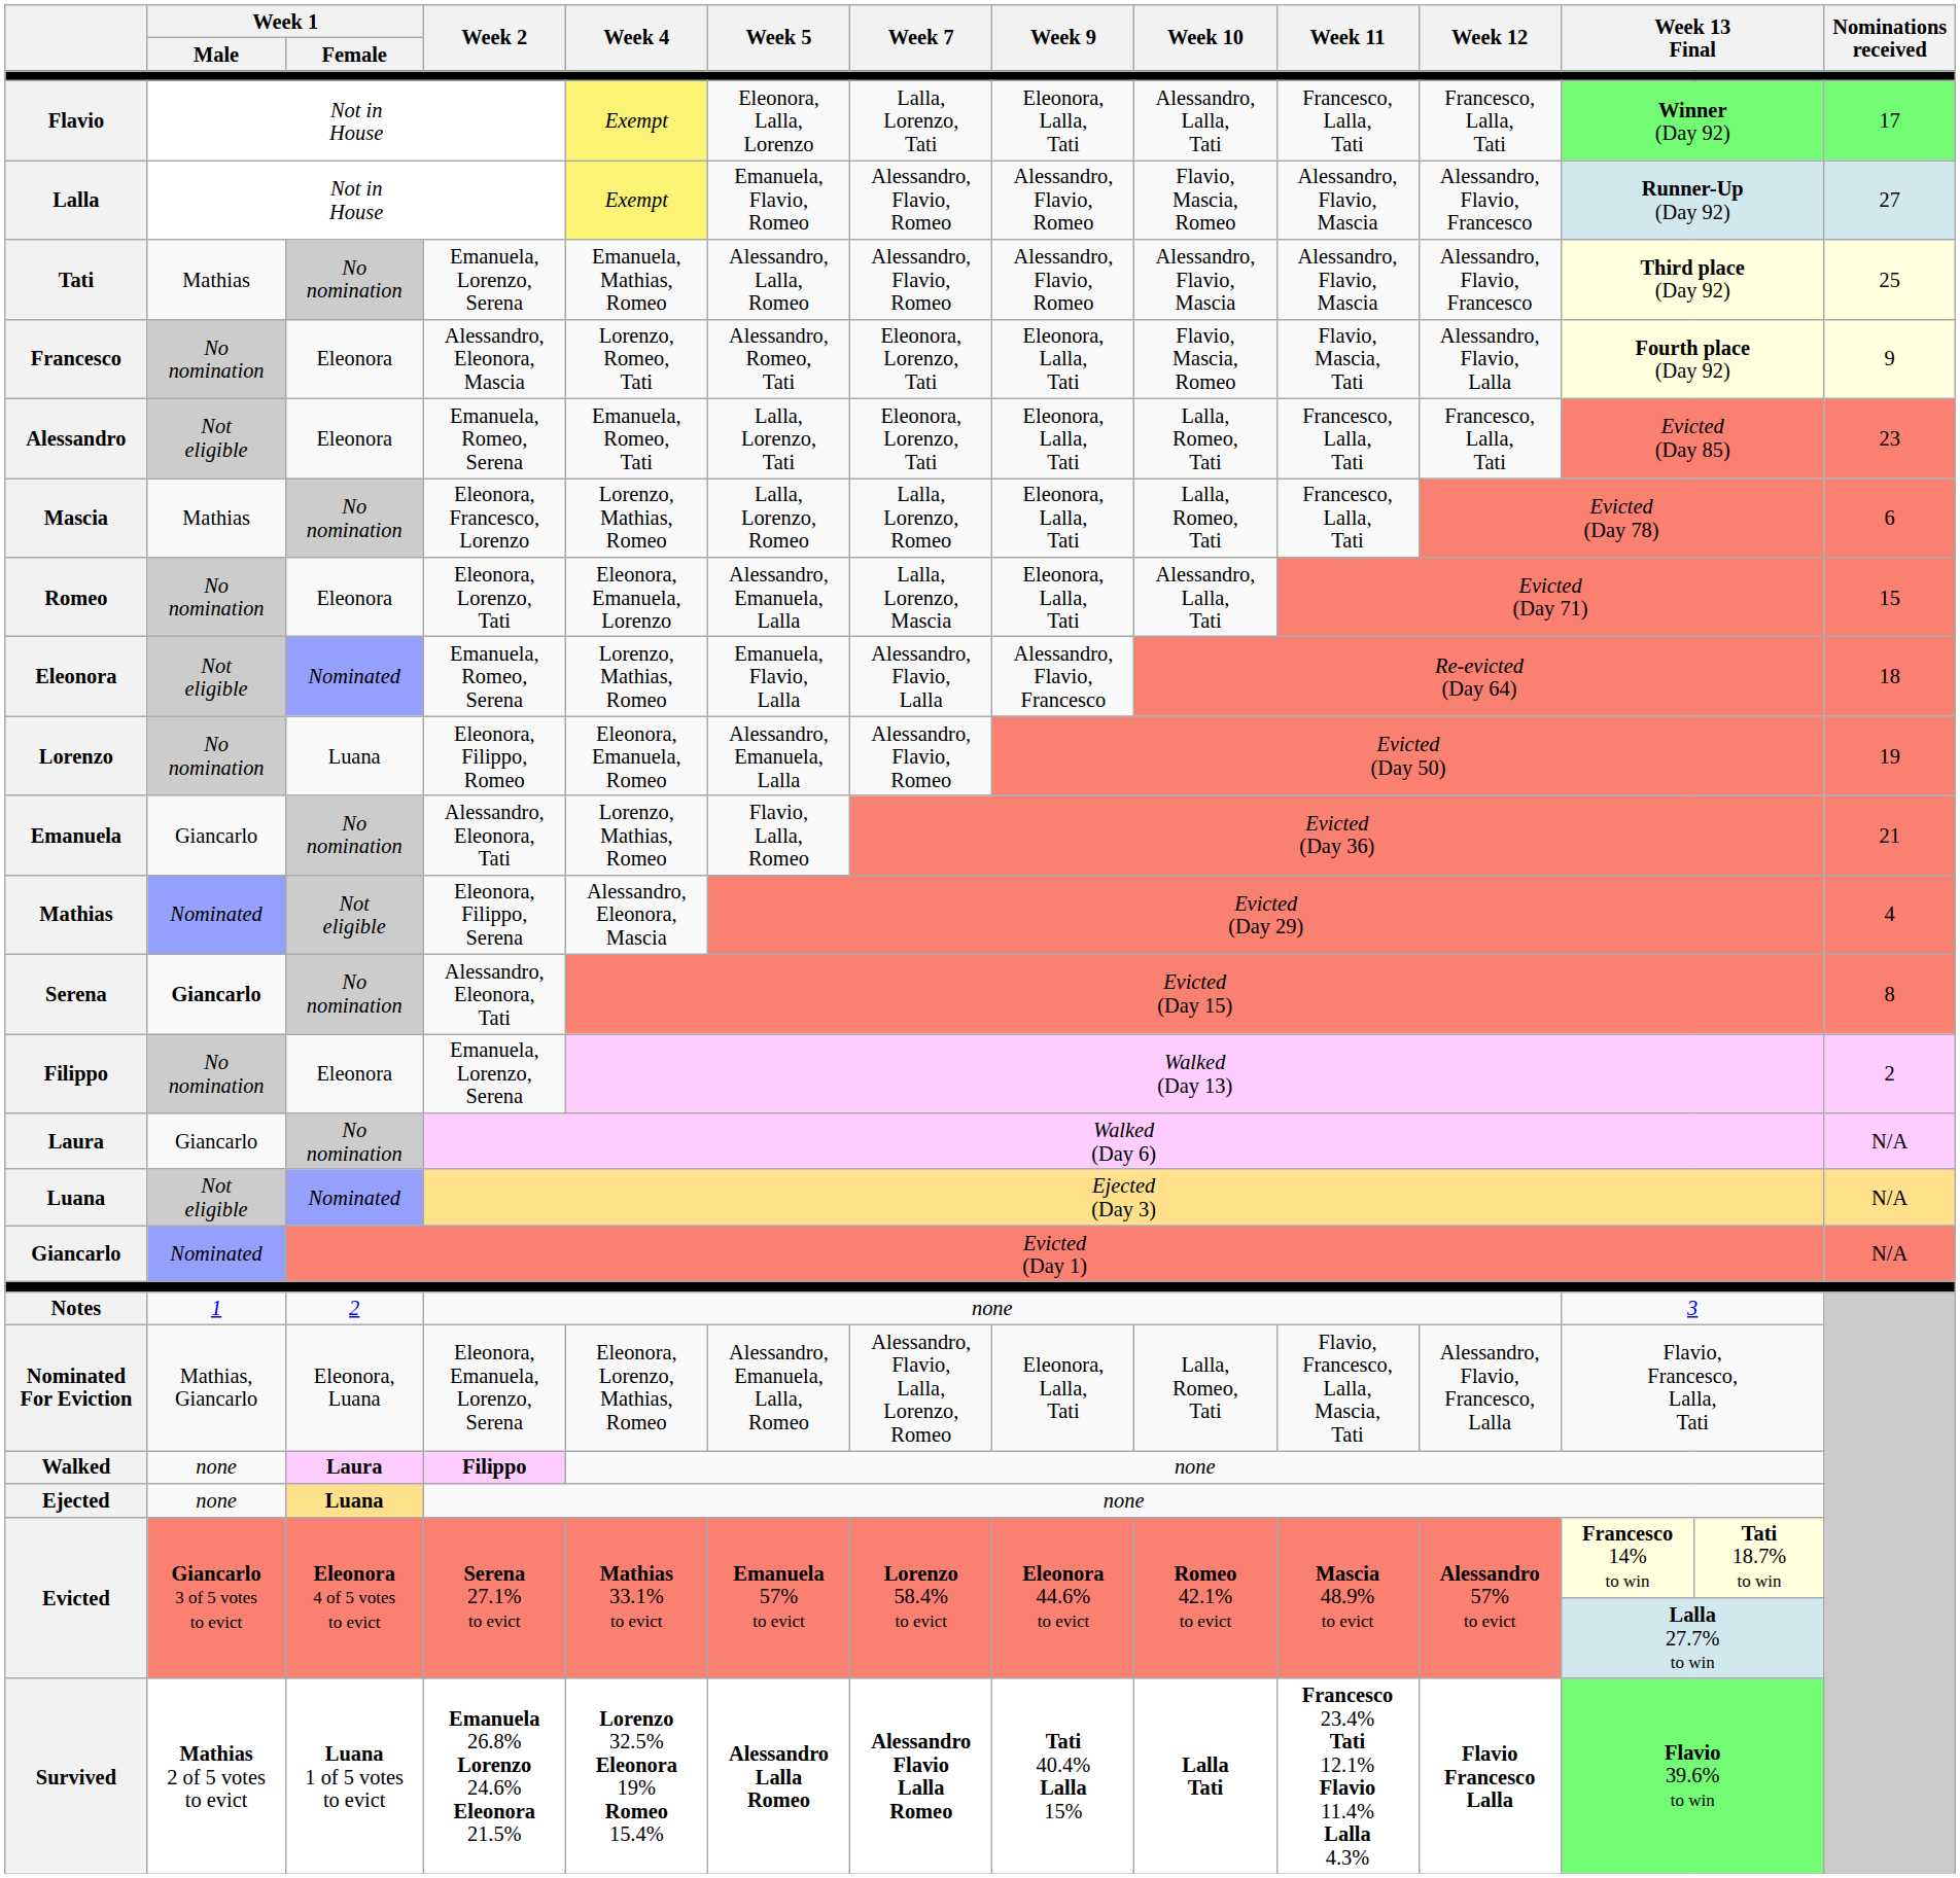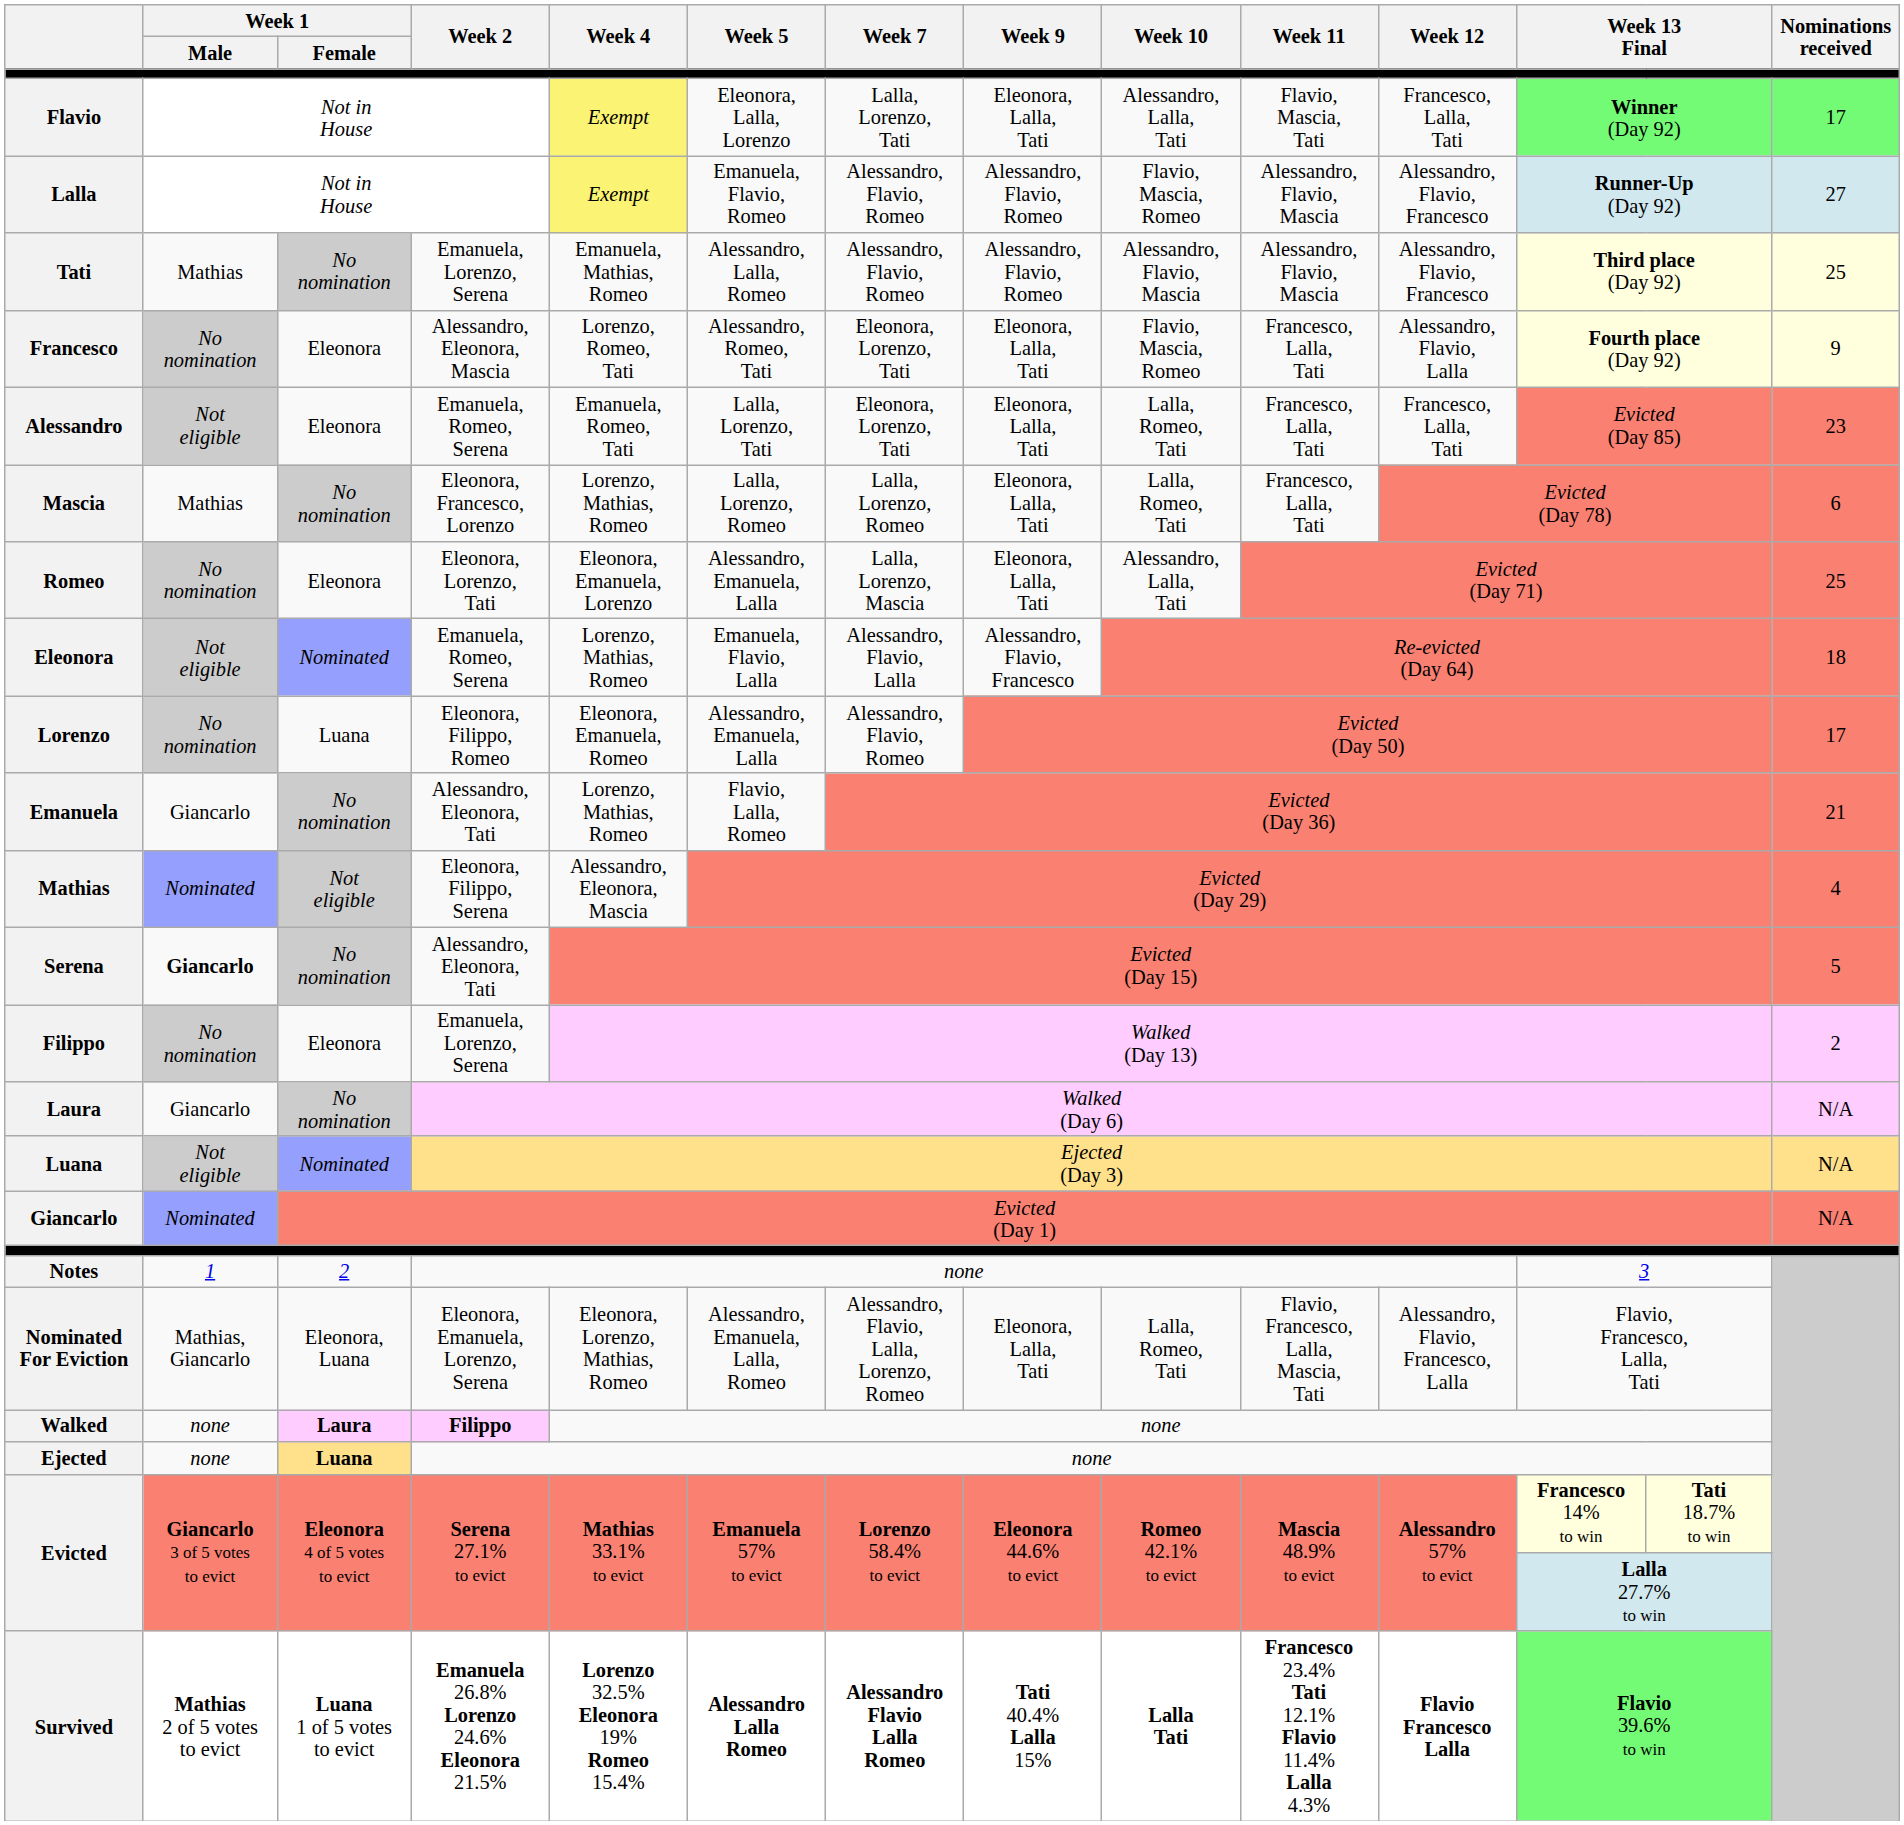Flavio | Week 11: Francesco, Lalla, Tati -> Flavio, Mascia, Tati
Francesco | Week 11: Flavio, Mascia, Tati -> Francesco, Lalla, Tati
Romeo | Nominations received: 15 -> 25
Lorenzo | Nominations received: 19 -> 17
Serena | Nominations received: 8 -> 5
